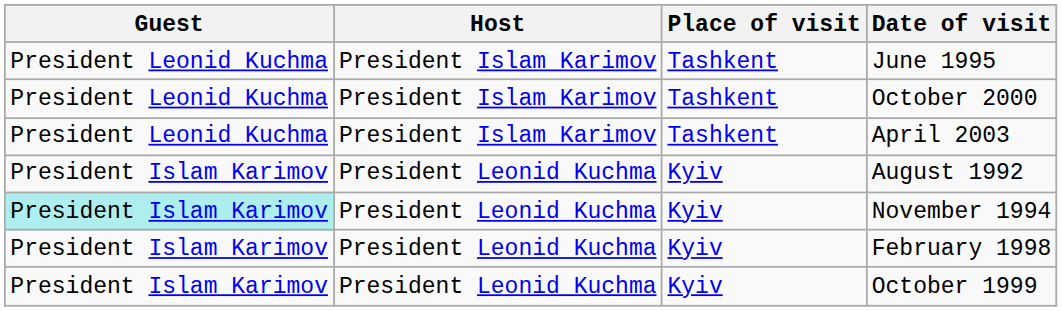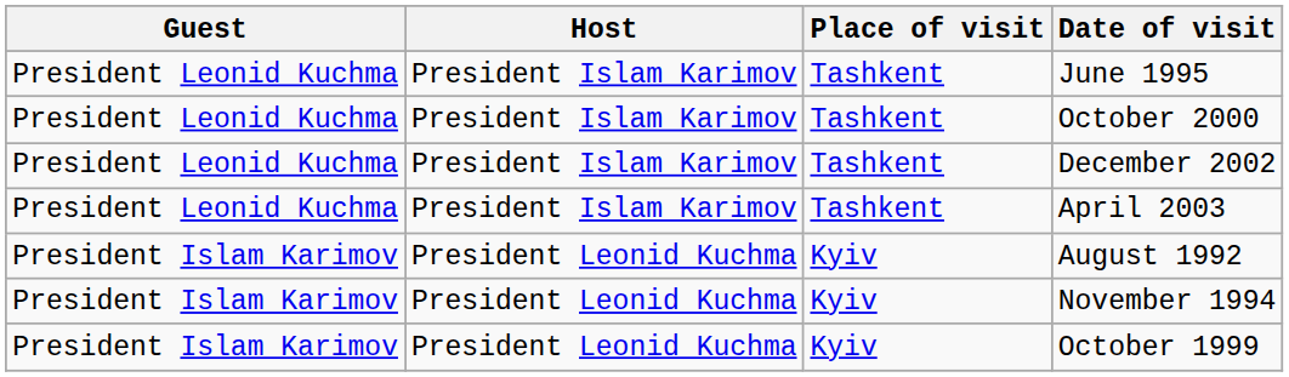+ row: President Leonid Kuchma | President Islam Karimov | Tashkent | December 2002
November 1994 | Guest: paleturquoise background -> no background
- row: President Islam Karimov | President Leonid Kuchma | Kyiv | February 1998
